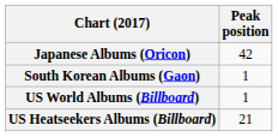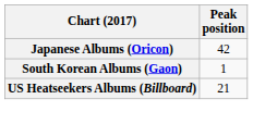- row: US World Albums (Billboard) | 1
